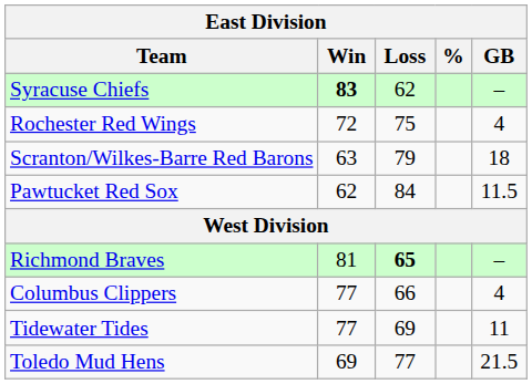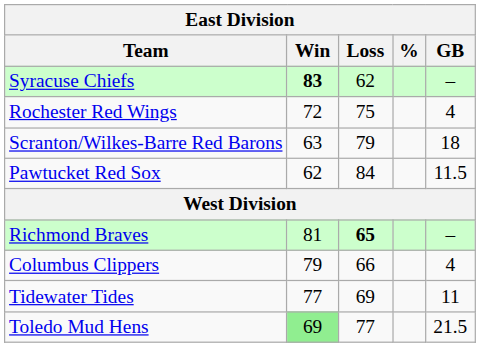Columbus Clippers | Win: 77 -> 79
Toledo Mud Hens | Win: no background -> lightgreen background
